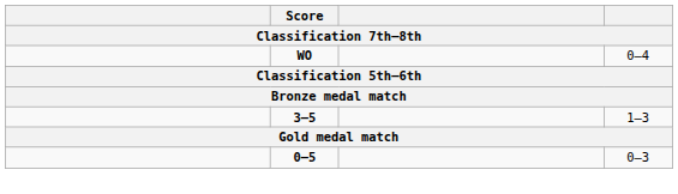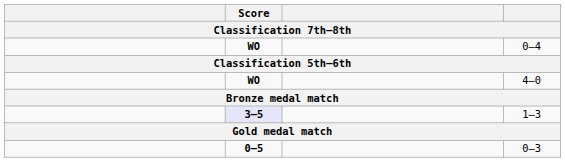+ row: WO | 4–0
1–3 | Score: no background -> lavender background
